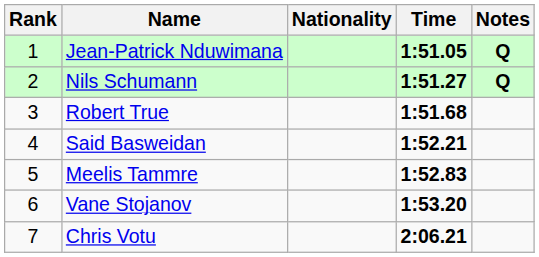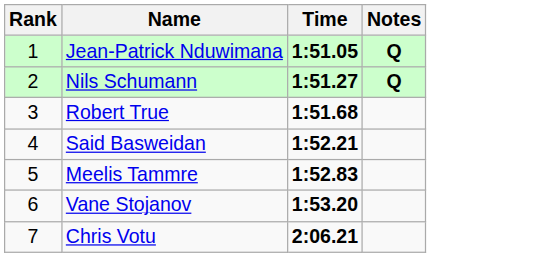- column: Nationality
